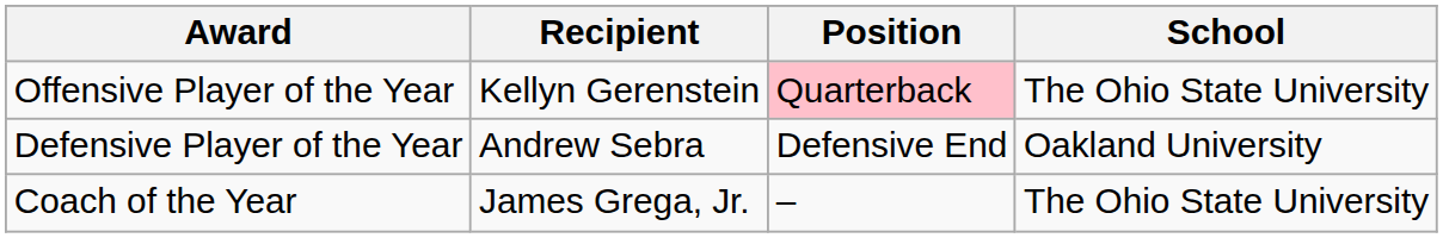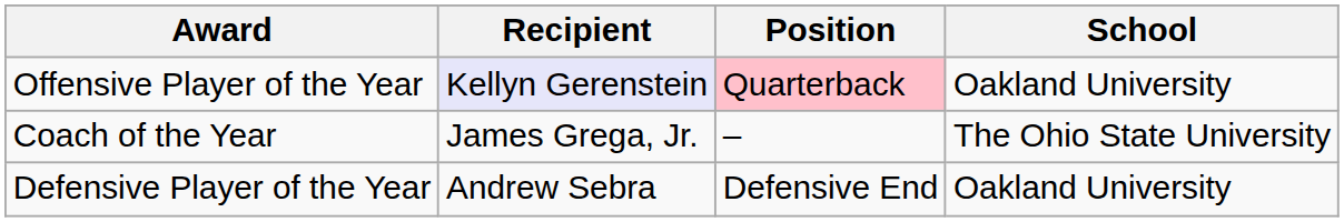Offensive Player of the Year | Recipient: no background -> lavender background
Offensive Player of the Year | School: The Ohio State University -> Oakland University
rows swapped: Defensive Player of the Year <-> Coach of the Year
